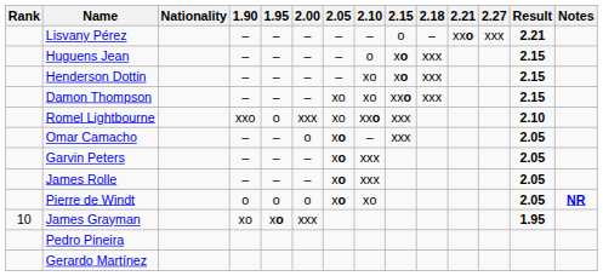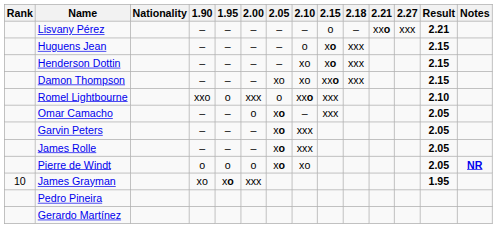Romel Lightbourne | 2.05: xo -> o
